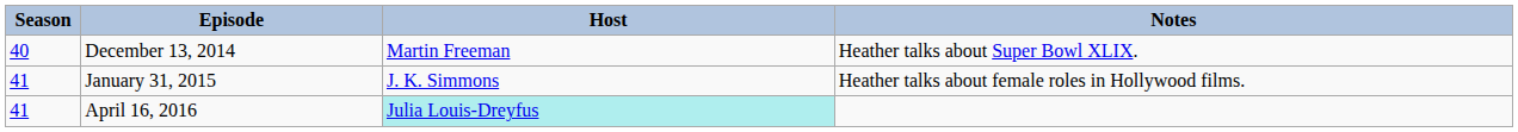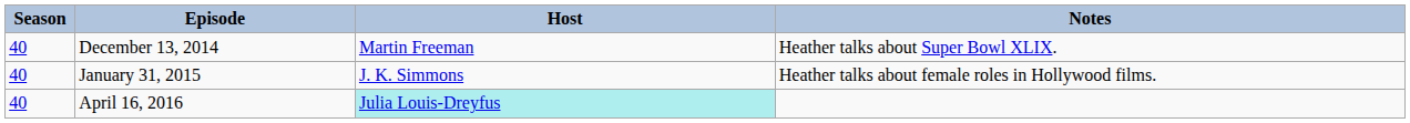January 31, 2015 | Season: 41 -> 40
April 16, 2016 | Season: 41 -> 40
